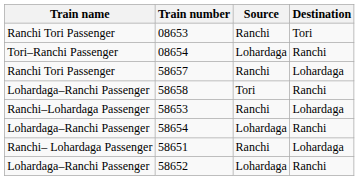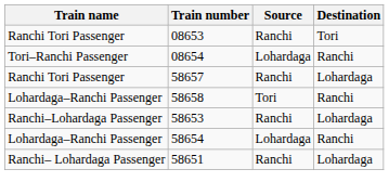- row: Lohardaga–Ranchi Passenger | 58652 | Lohardaga | Ranchi
